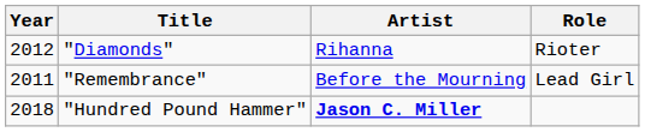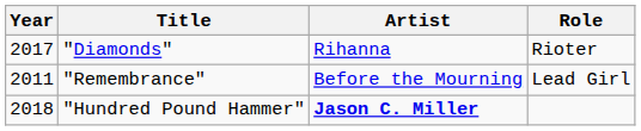"Diamonds" | Year: 2012 -> 2017
